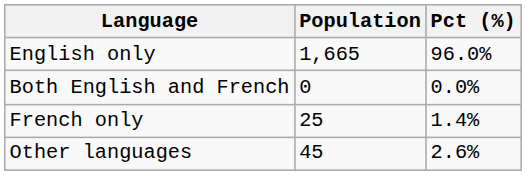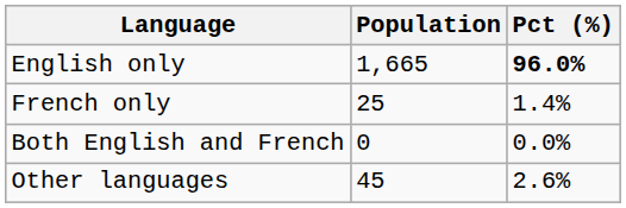English only | Pct (%): normal -> bold
rows swapped: French only <-> Both English and French
